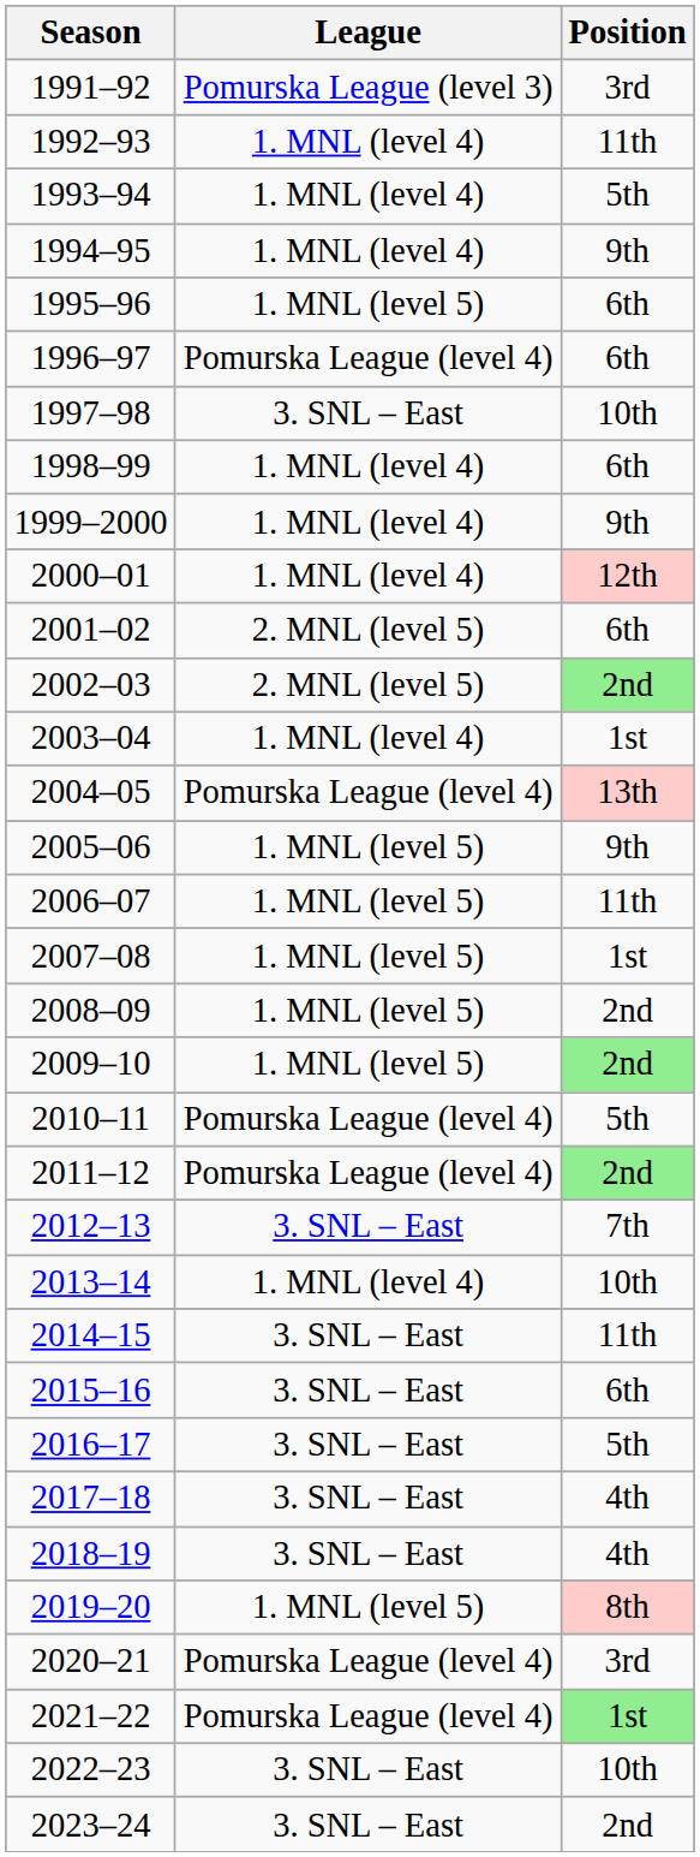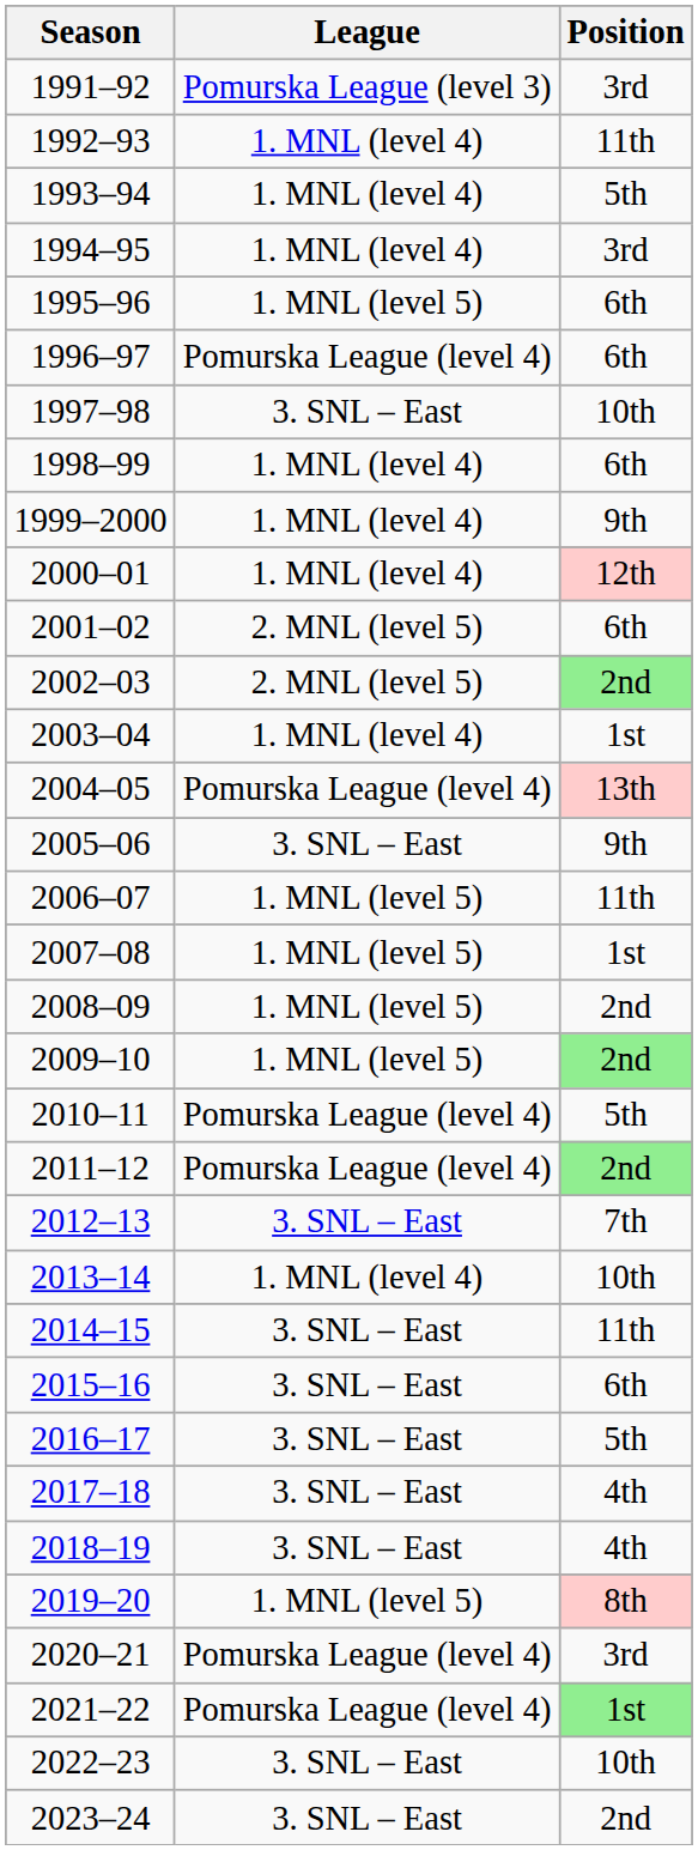1994–95 | Position: 9th -> 3rd
2005–06 | League: 1. MNL (level 5) -> 3. SNL – East
